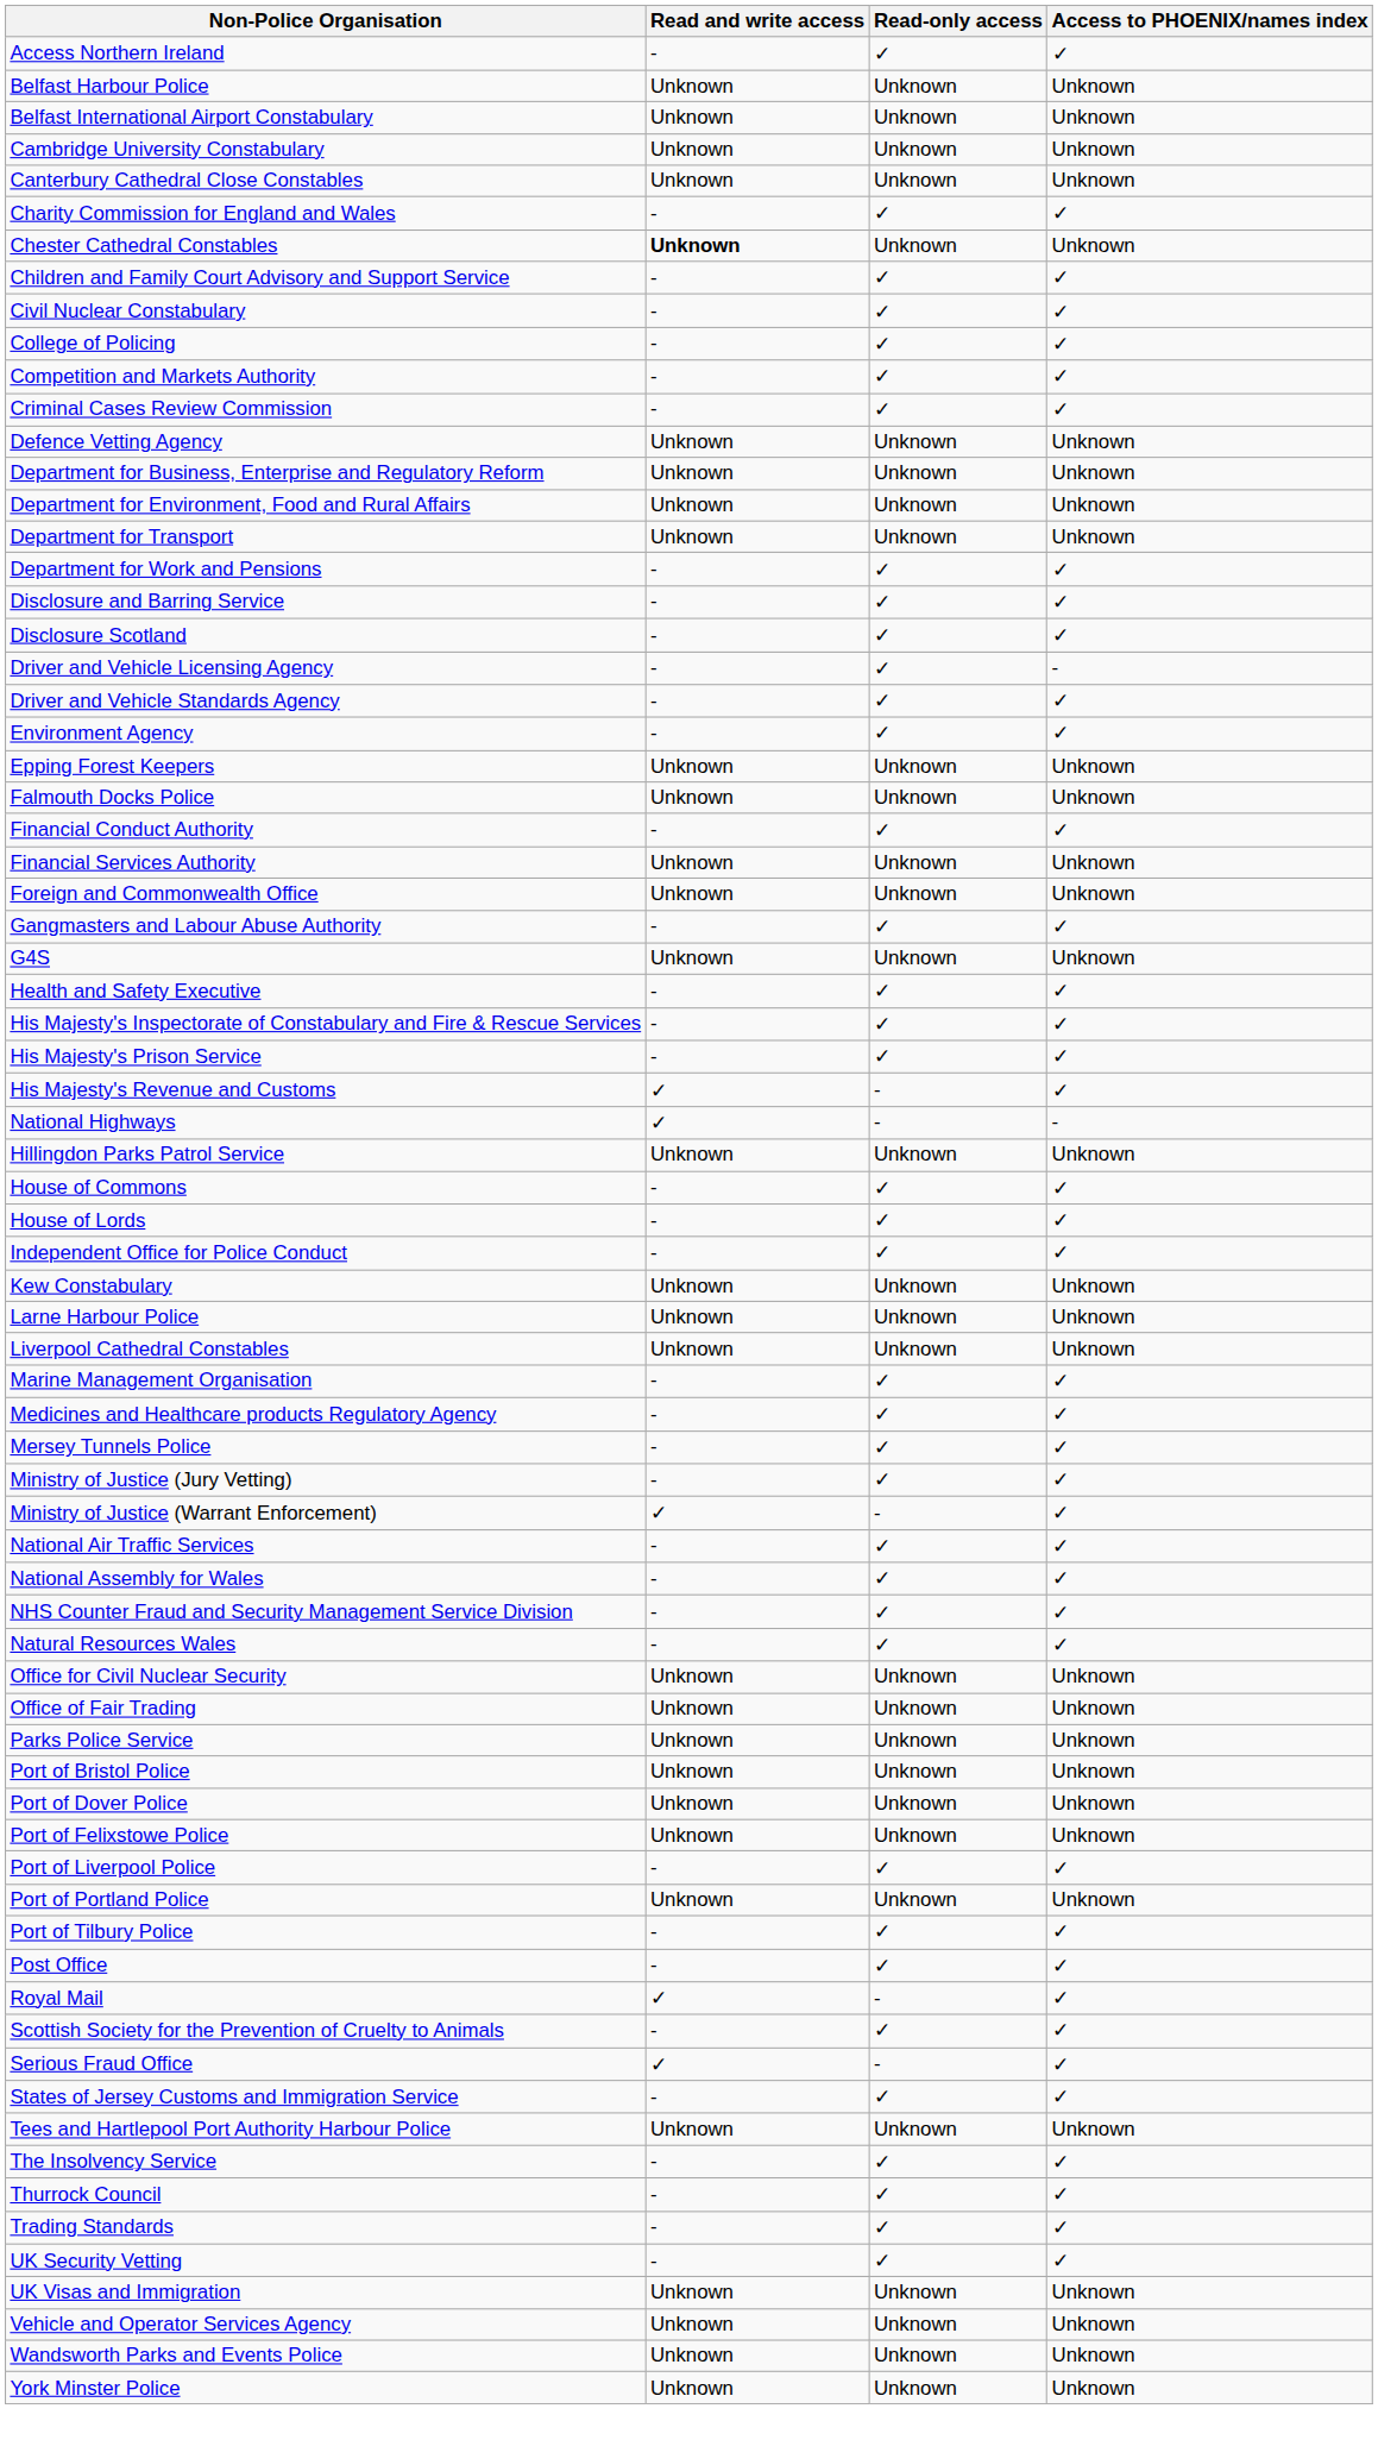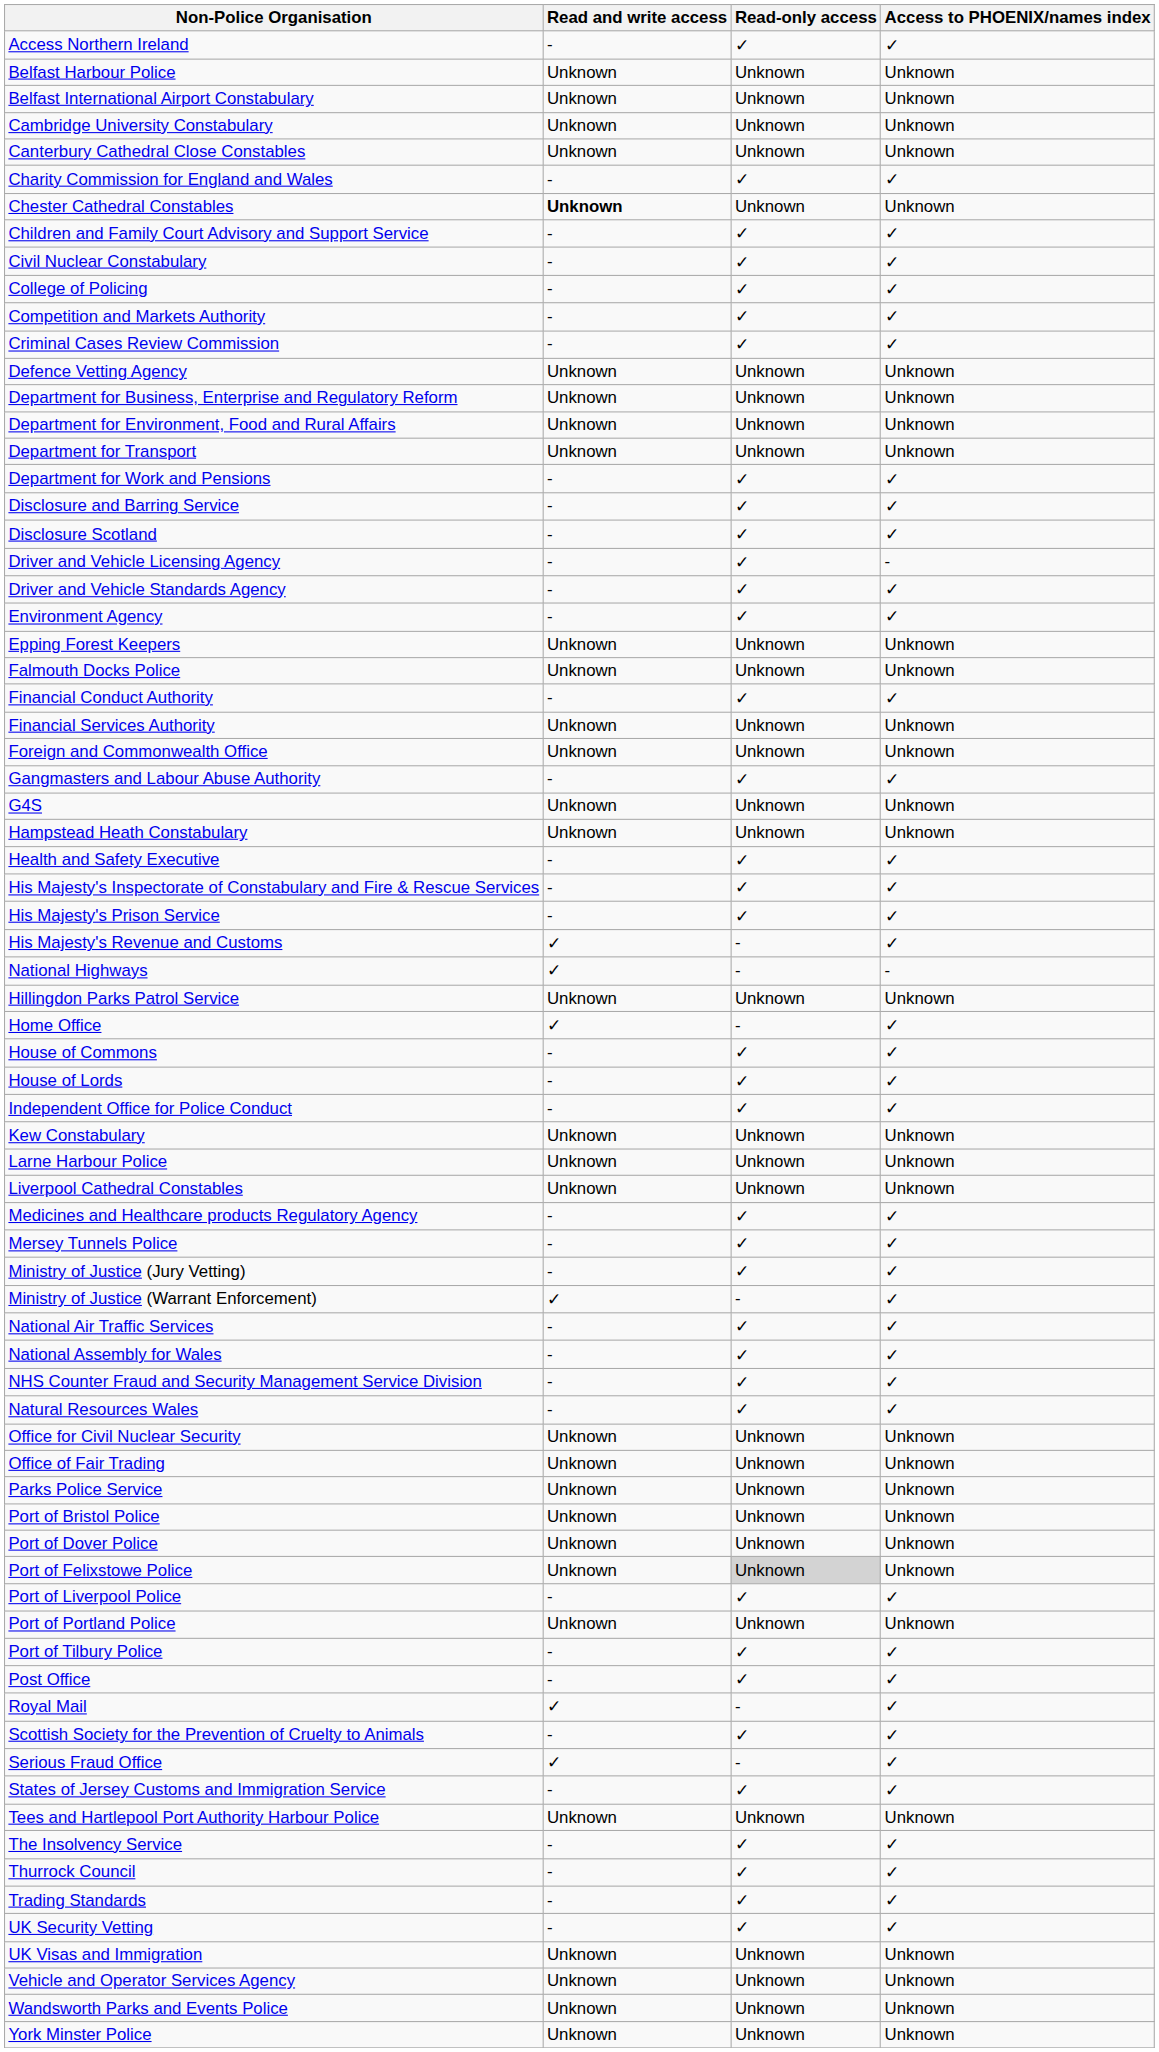+ row: Hampstead Heath Constabulary | Unknown | Unknown | Unknown
+ row: Home Office | ✓ | - | ✓
- row: Marine Management Organisation | - | ✓ | ✓
Port of Felixstowe Police | Read-only access: no background -> lightgrey background
